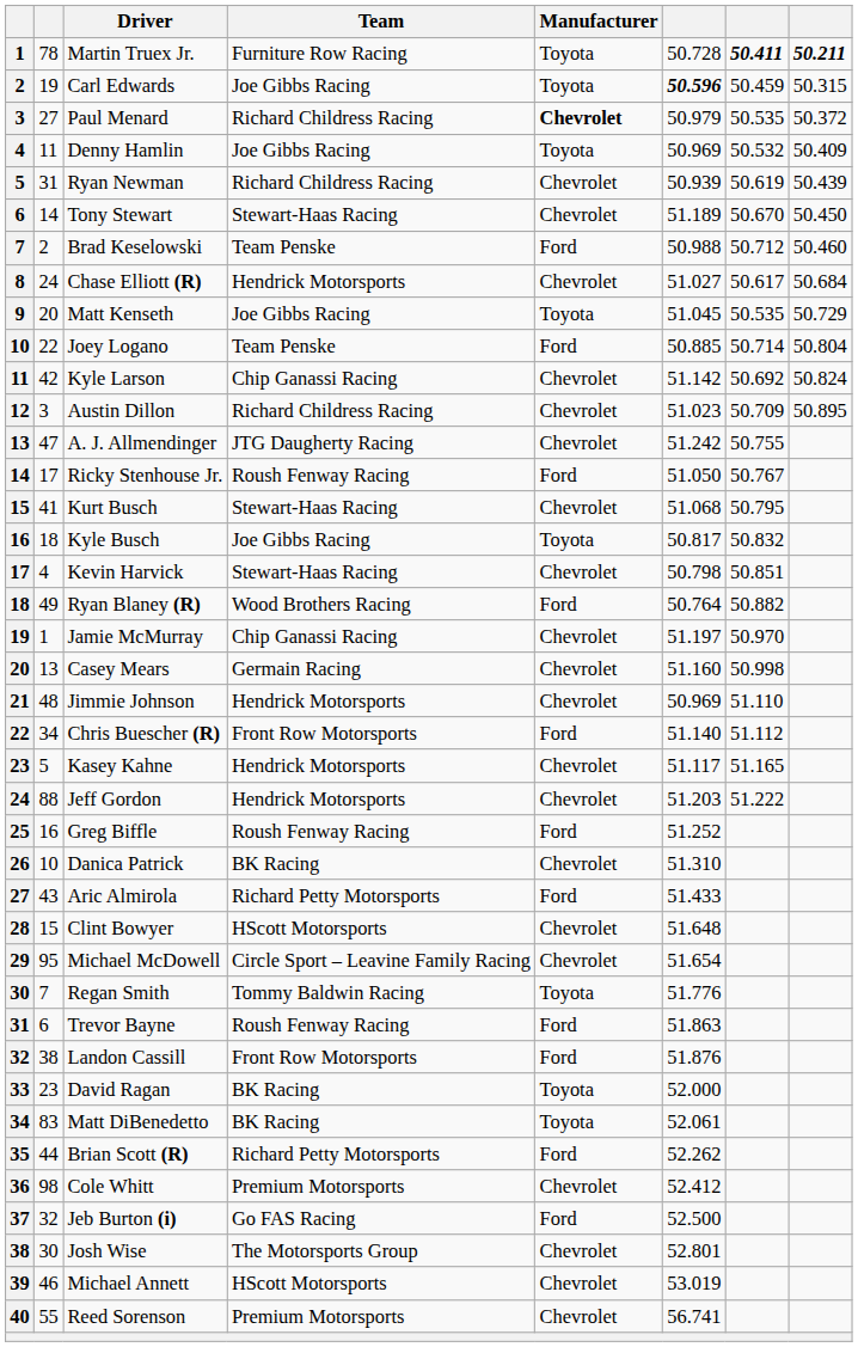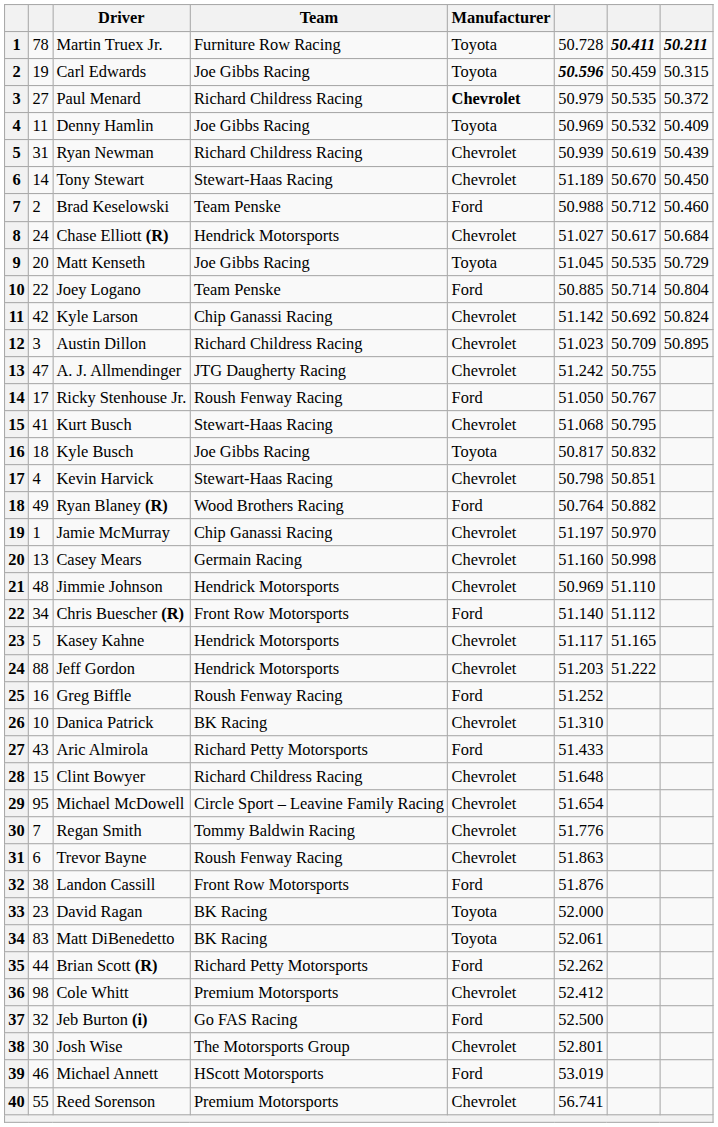Clint Bowyer | Team: HScott Motorsports -> Richard Childress Racing
Regan Smith | Manufacturer: Toyota -> Chevrolet
Trevor Bayne | Manufacturer: Ford -> Chevrolet
Michael Annett | Manufacturer: Chevrolet -> Ford
